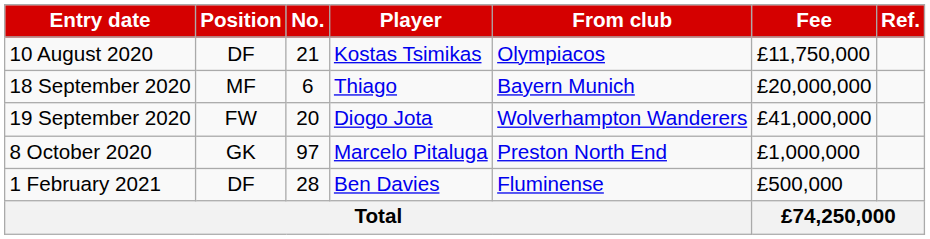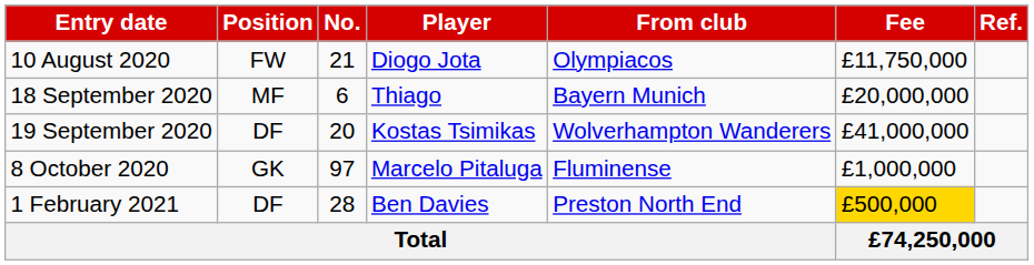10 August 2020 | Position: DF -> FW
10 August 2020 | Player: Kostas Tsimikas -> Diogo Jota
19 September 2020 | Position: FW -> DF
19 September 2020 | Player: Diogo Jota -> Kostas Tsimikas
8 October 2020 | From club: Preston North End -> Fluminense
1 February 2021 | From club: Fluminense -> Preston North End
1 February 2021 | Fee: no background -> gold background
